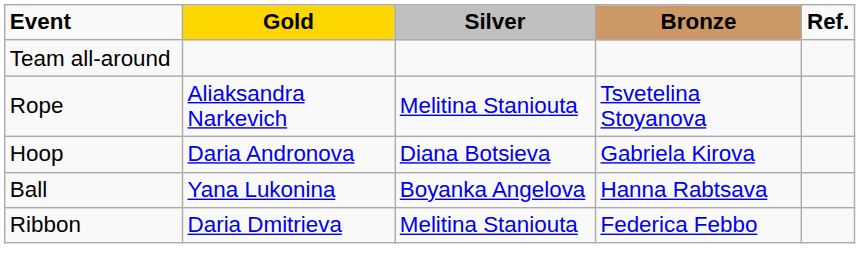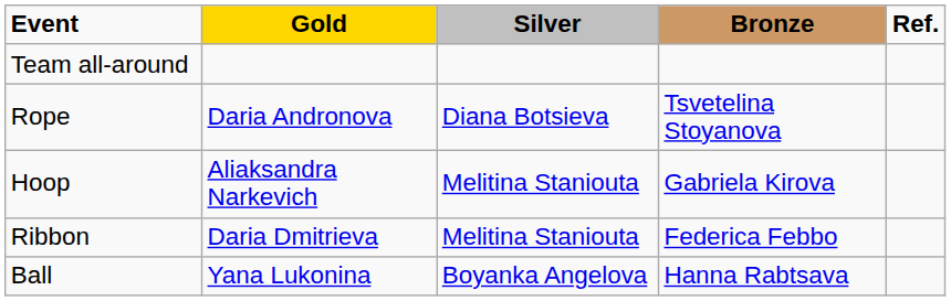Rope | Gold: Aliaksandra Narkevich -> Daria Andronova
Rope | Silver: Melitina Staniouta -> Diana Botsieva
Hoop | Gold: Daria Andronova -> Aliaksandra Narkevich
Hoop | Silver: Diana Botsieva -> Melitina Staniouta
rows swapped: Ball <-> Ribbon
